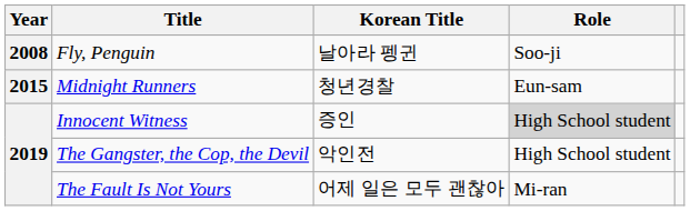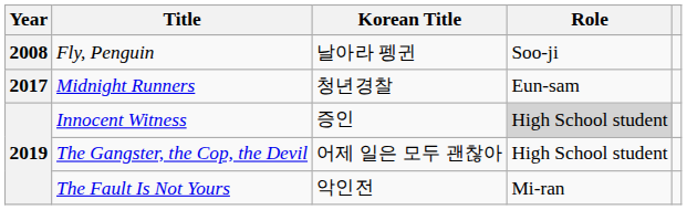Midnight Runners | Year: 2015 -> 2017
The Gangster, the Cop, the Devil | Korean Title: 악인전 -> 어제 일은 모두 괜찮아
The Fault Is Not Yours | Korean Title: 어제 일은 모두 괜찮아 -> 악인전
